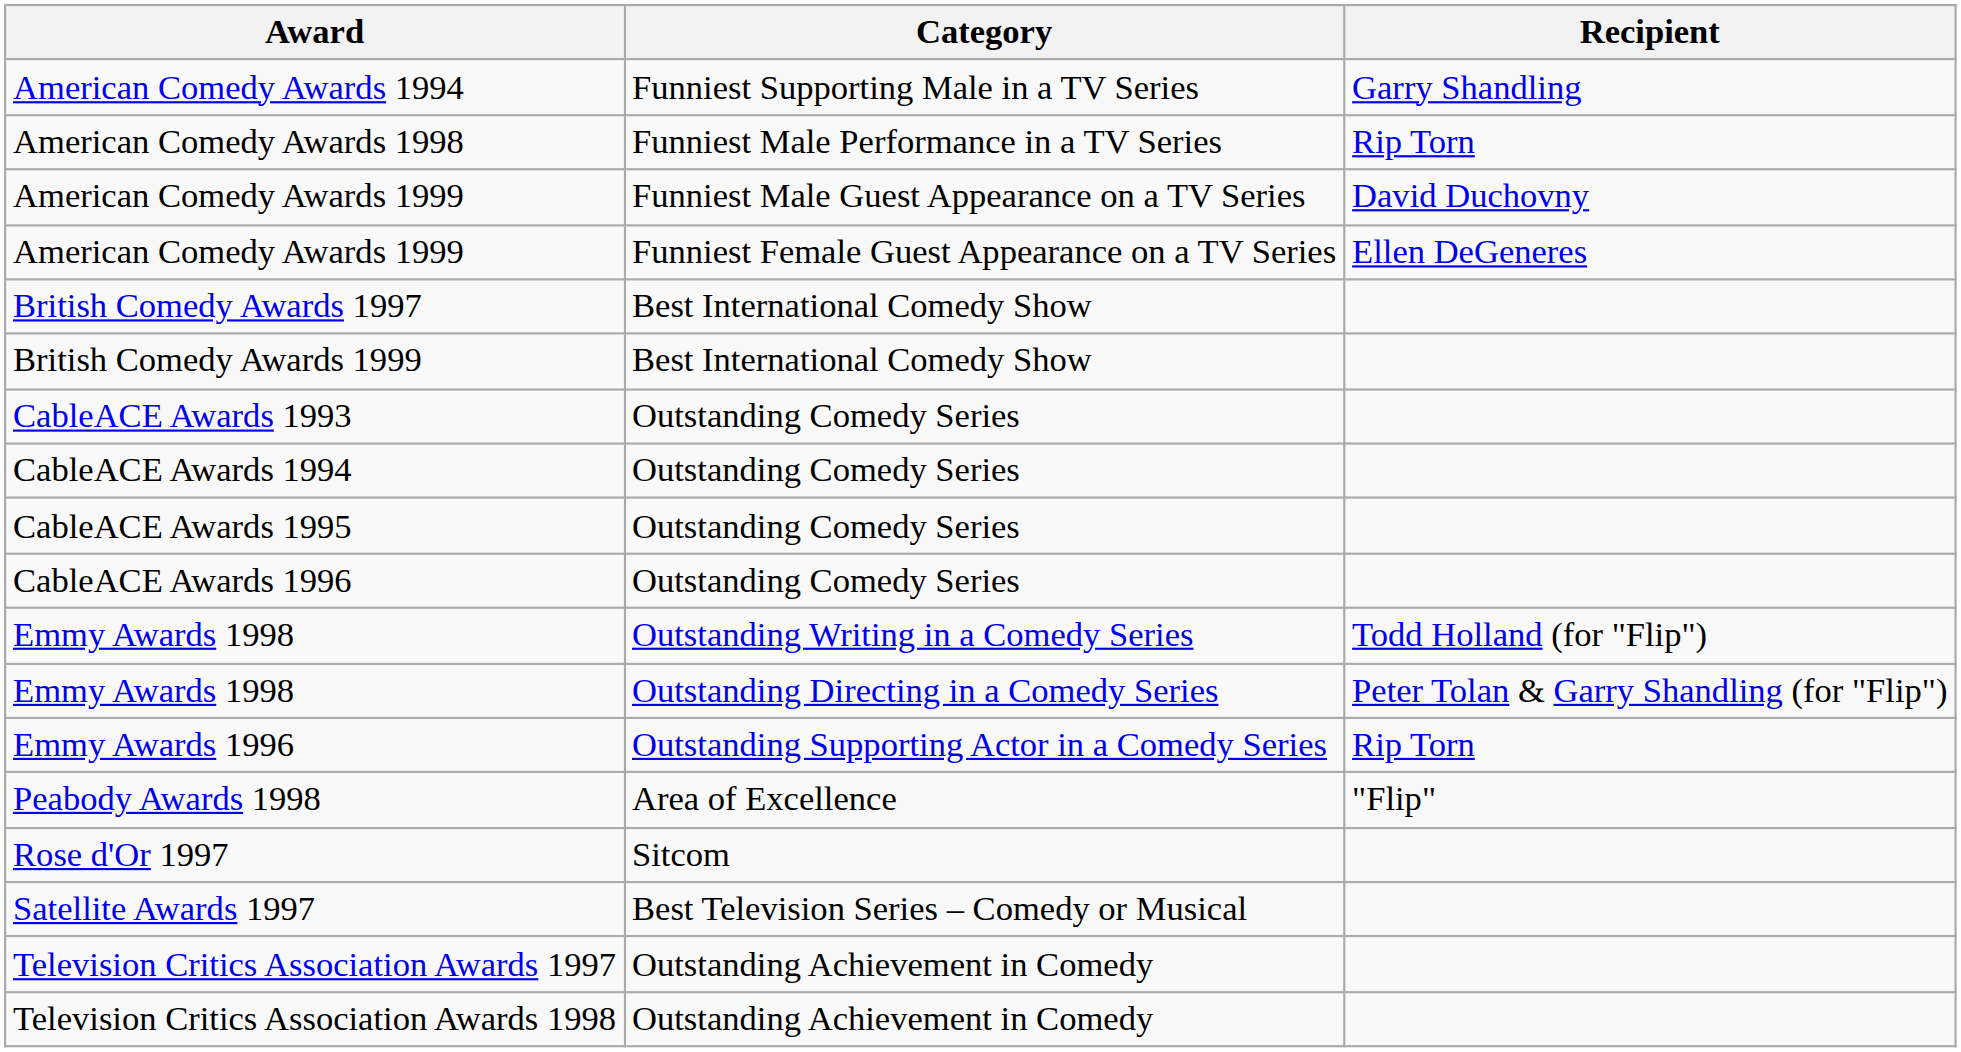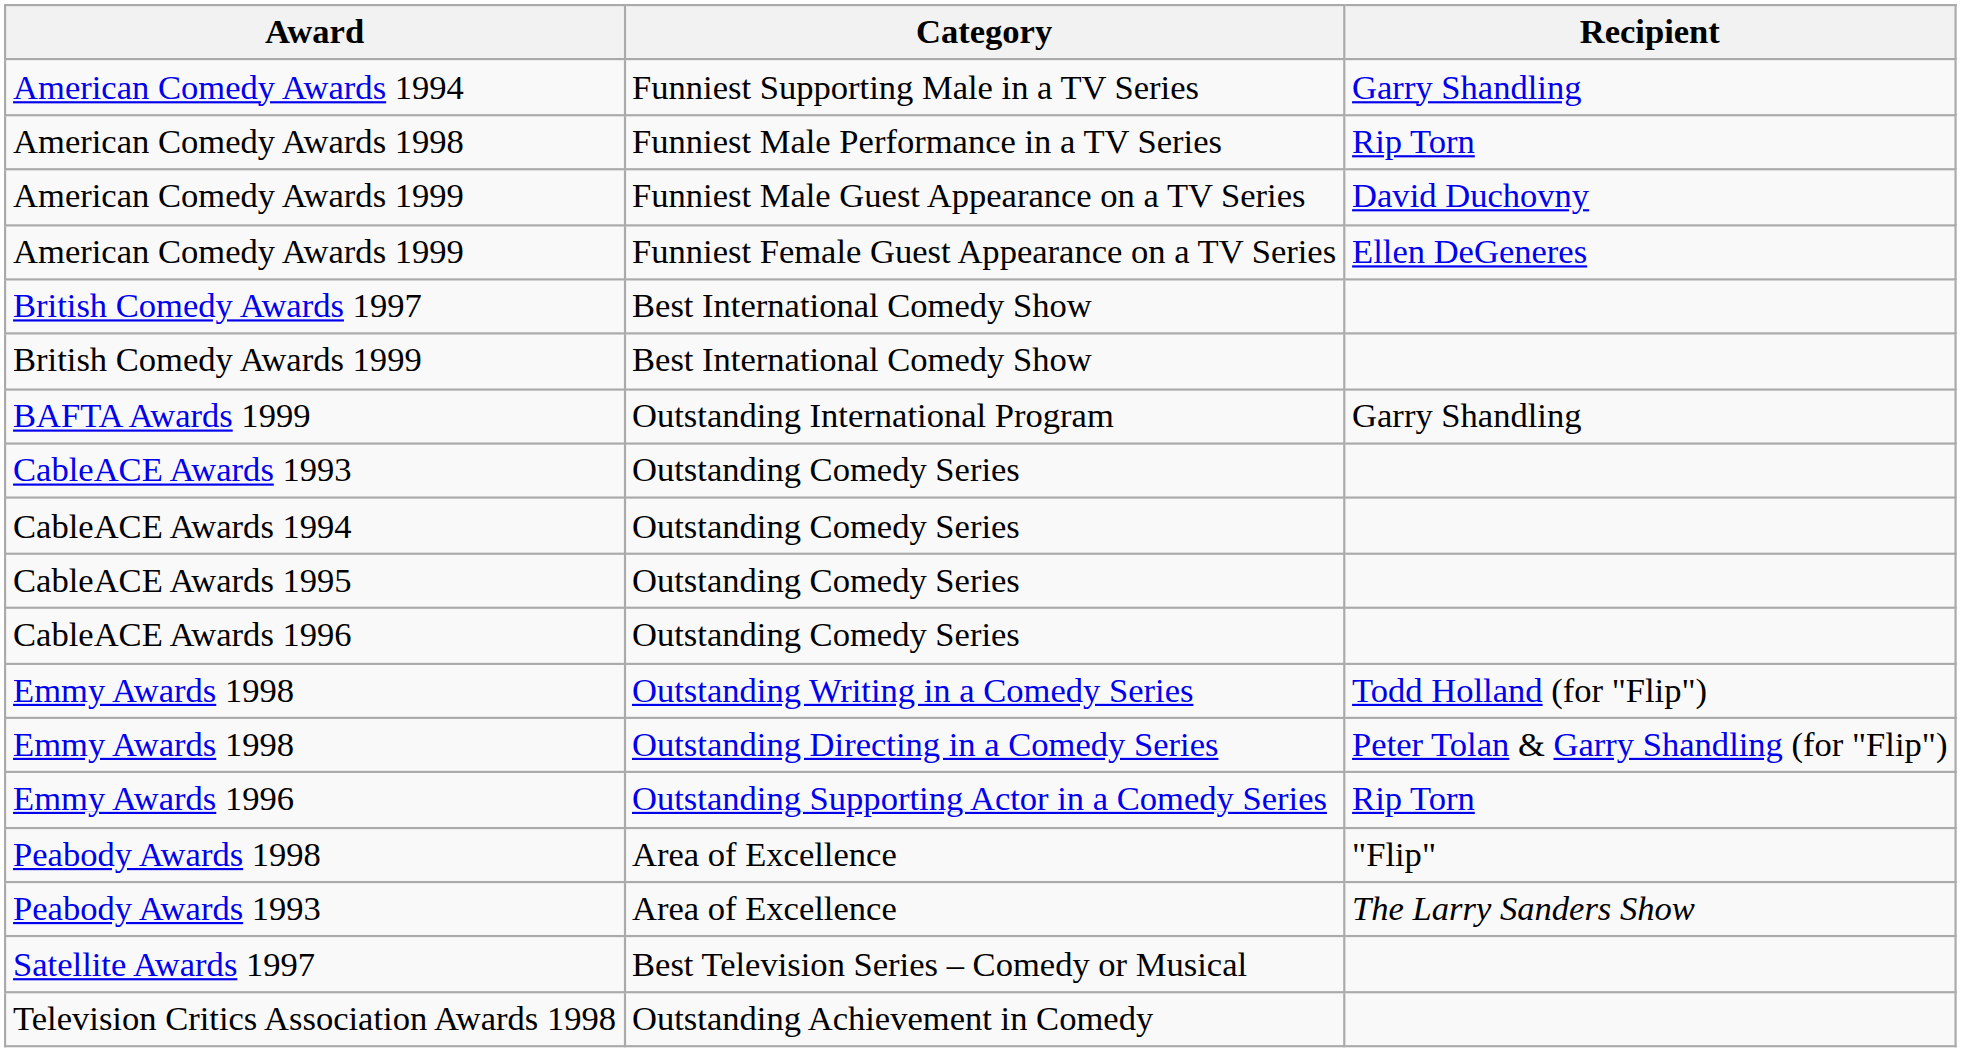+ row: BAFTA Awards 1999 | Outstanding International Program | Garry Shandling
+ row: Peabody Awards 1993 | Area of Excellence | The Larry Sanders Show
- row: Rose d'Or 1997 | Sitcom
- row: Television Critics Association Awards 1997 | Outstanding Achievement in Comedy
